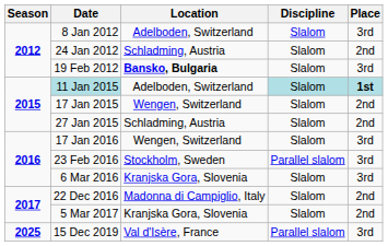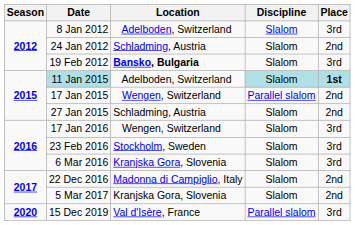17 Jan 2015 | Discipline: Slalom -> Parallel slalom
23 Feb 2016 | Discipline: Parallel slalom -> Slalom
15 Dec 2019 | Season: 2025 -> 2020
